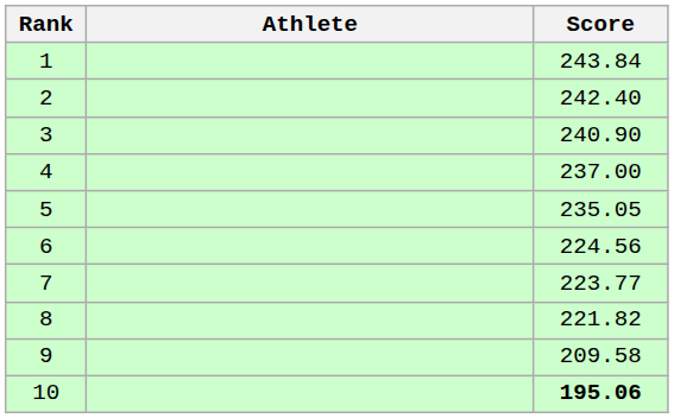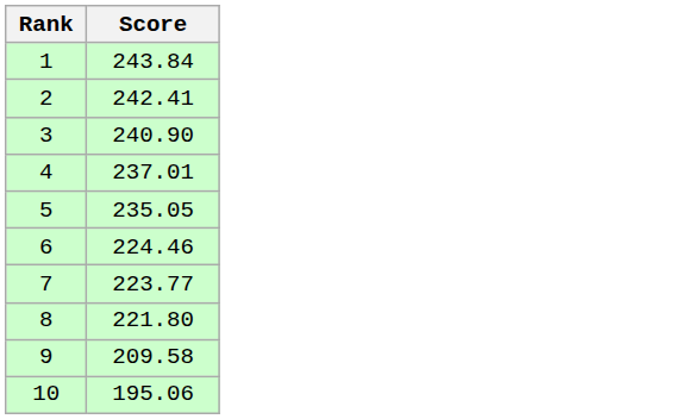- column: Athlete
2 | Score: 242.40 -> 242.41
4 | Score: 237.00 -> 237.01
6 | Score: 224.56 -> 224.46
8 | Score: 221.82 -> 221.80
10 | Score: bold -> normal
